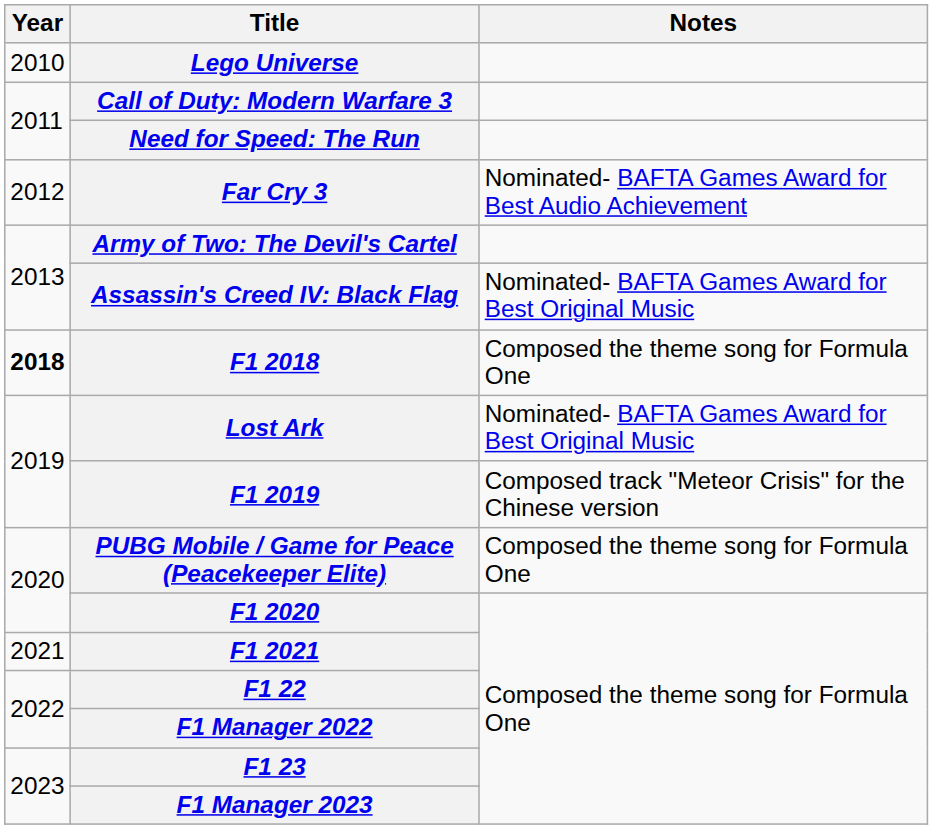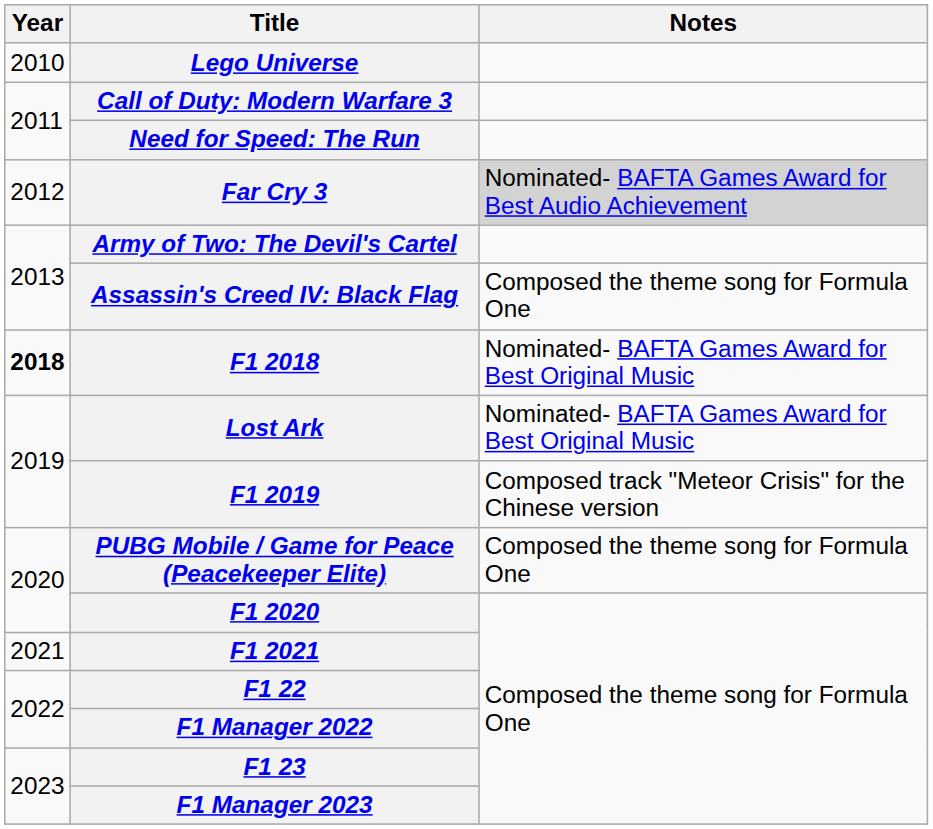Far Cry 3 | Notes: no background -> lightgrey background
Assassin's Creed IV: Black Flag | Notes: Nominated- BAFTA Games Award for Best Original Music -> Composed the theme song for Formula One
F1 2018 | Notes: Composed the theme song for Formula One -> Nominated- BAFTA Games Award for Best Original Music
